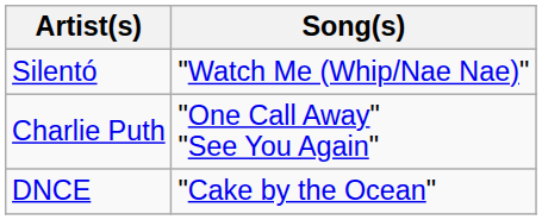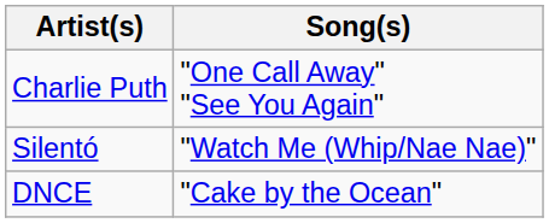rows swapped: Charlie Puth <-> Silentó
